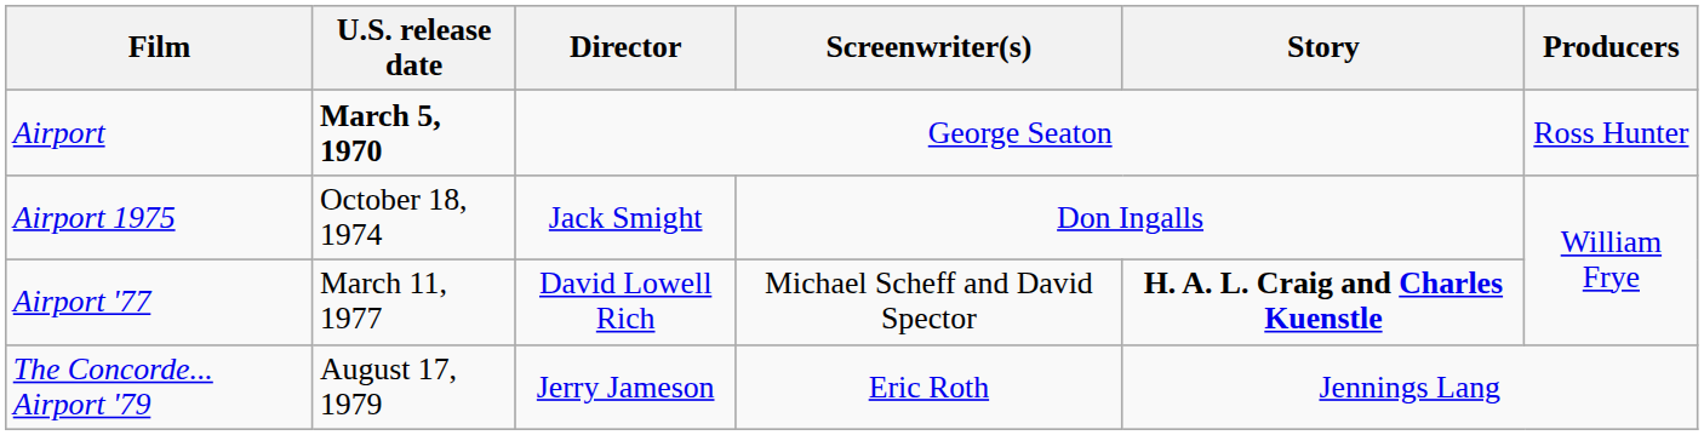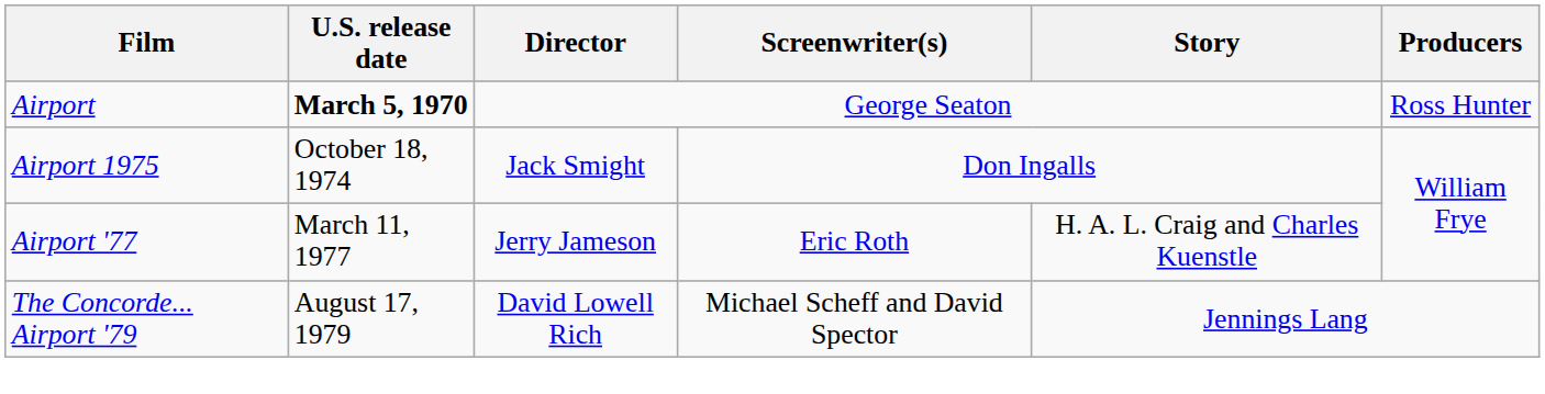Airport '77 | Director: David Lowell Rich -> Jerry Jameson
Airport '77 | Screenwriter(s): Michael Scheff and David Spector -> Eric Roth
Airport '77 | Story: bold -> normal
The Concorde... Airport '79 | Director: Jerry Jameson -> David Lowell Rich
The Concorde... Airport '79 | Screenwriter(s): Eric Roth -> Michael Scheff and David Spector
